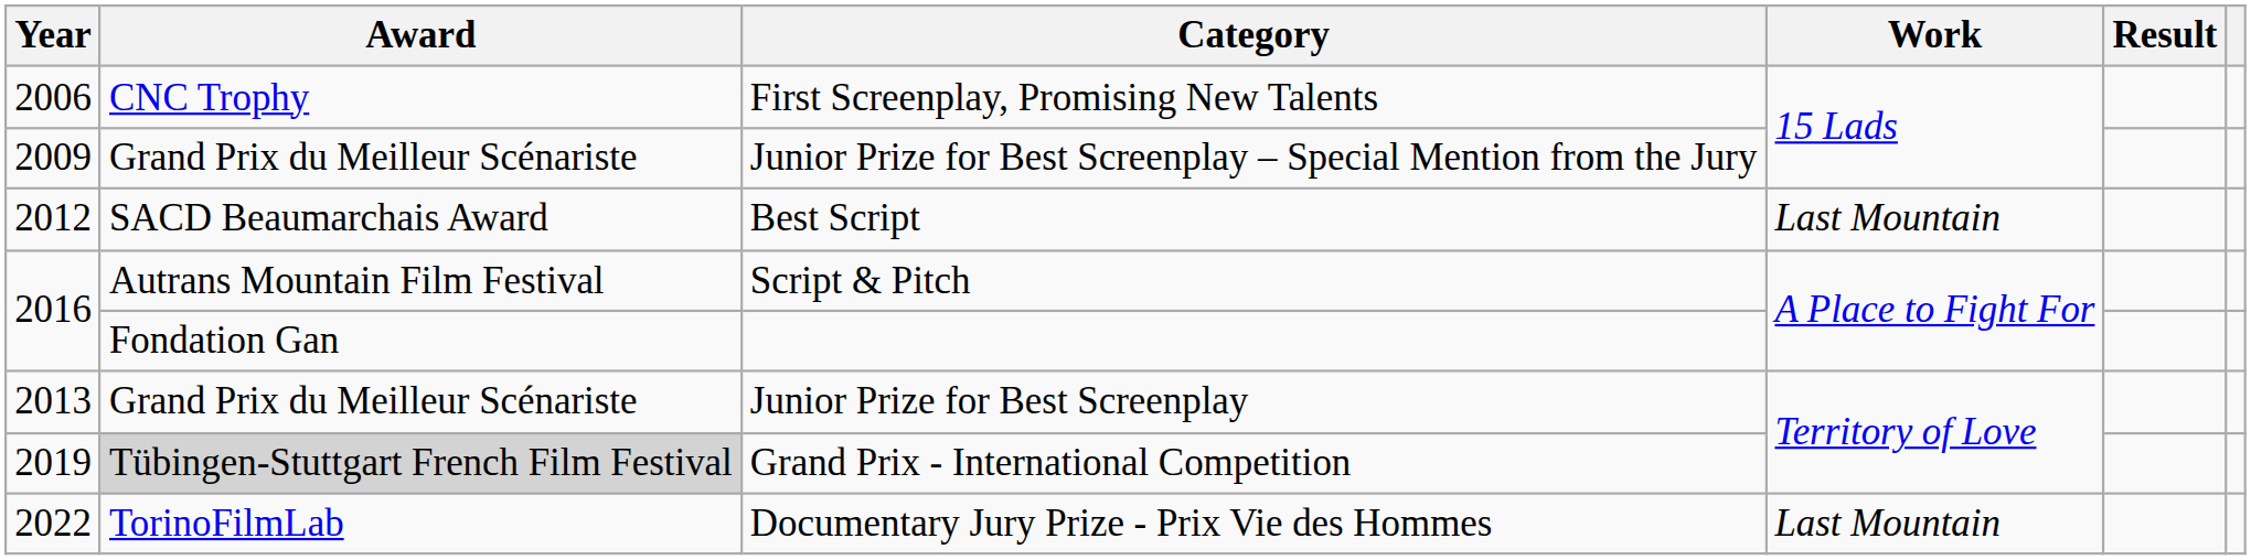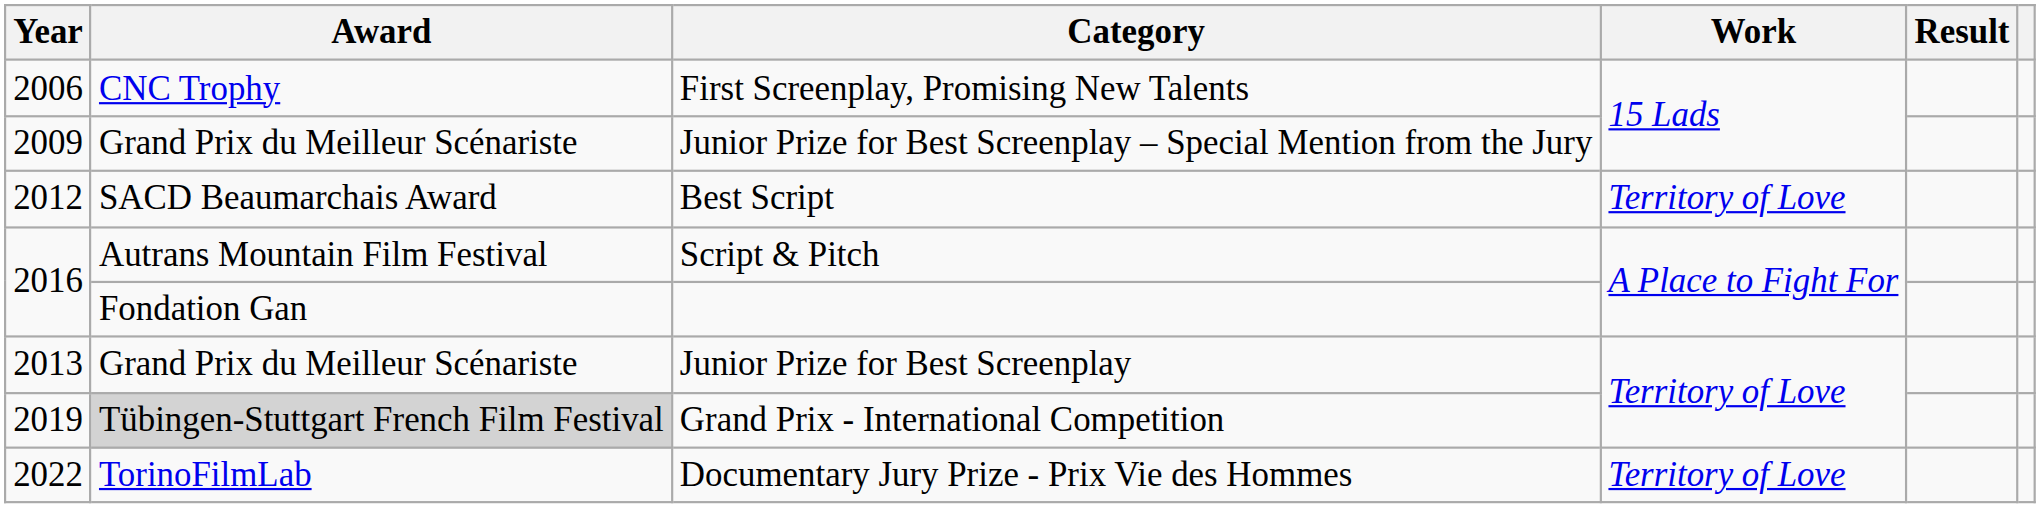Best Script | Work: Last Mountain -> Territory of Love
Documentary Jury Prize - Prix Vie des Hommes | Work: Last Mountain -> Territory of Love
